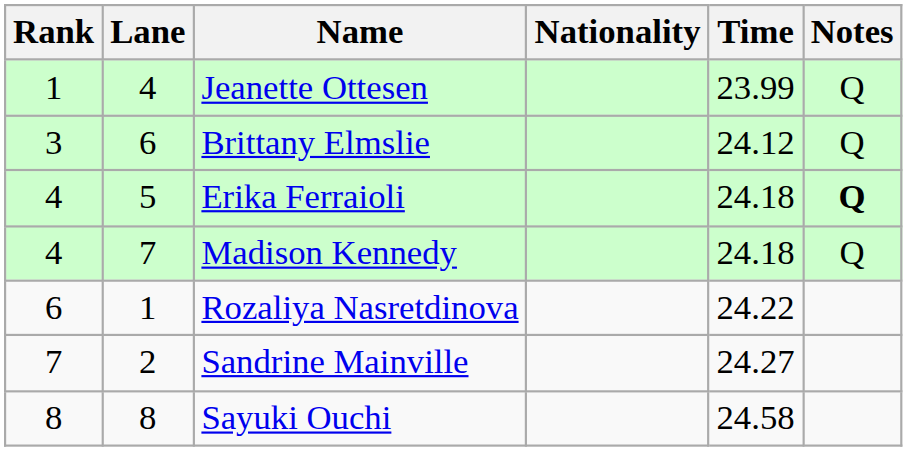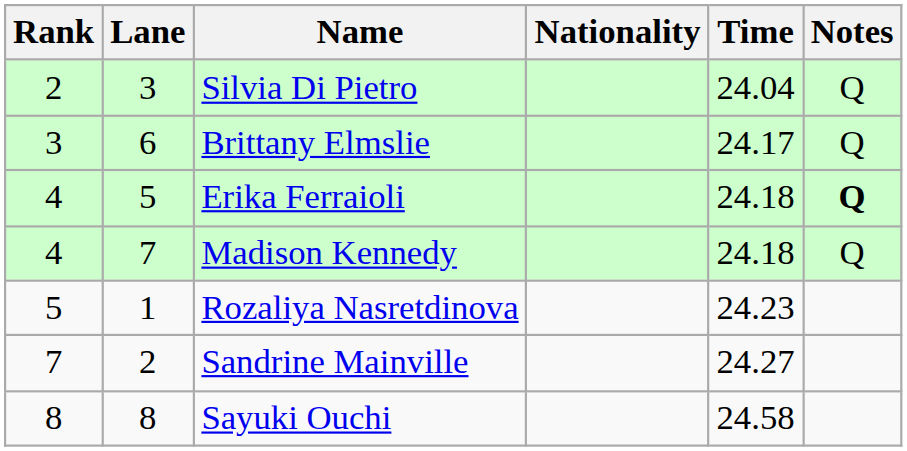- row: 1 | 4 | Jeanette Ottesen | 23.99 | Q
+ row: 2 | 3 | Silvia Di Pietro | 24.04 | Q
Brittany Elmslie | Time: 24.12 -> 24.17
Rozaliya Nasretdinova | Rank: 6 -> 5
Rozaliya Nasretdinova | Time: 24.22 -> 24.23
